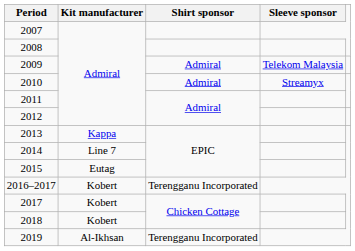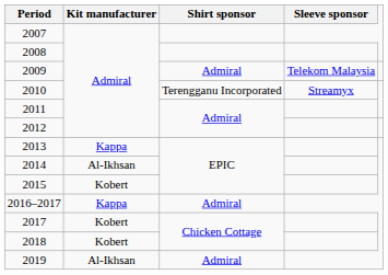2010 | Shirt sponsor: Admiral -> Terengganu Incorporated
2014 | Kit manufacturer: Line 7 -> Al-Ikhsan
2015 | Kit manufacturer: Eutag -> Kobert
2016–2017 | Kit manufacturer: Kobert -> Kappa
2016–2017 | Shirt sponsor: Terengganu Incorporated -> Admiral
2019 | Shirt sponsor: Terengganu Incorporated -> Admiral
